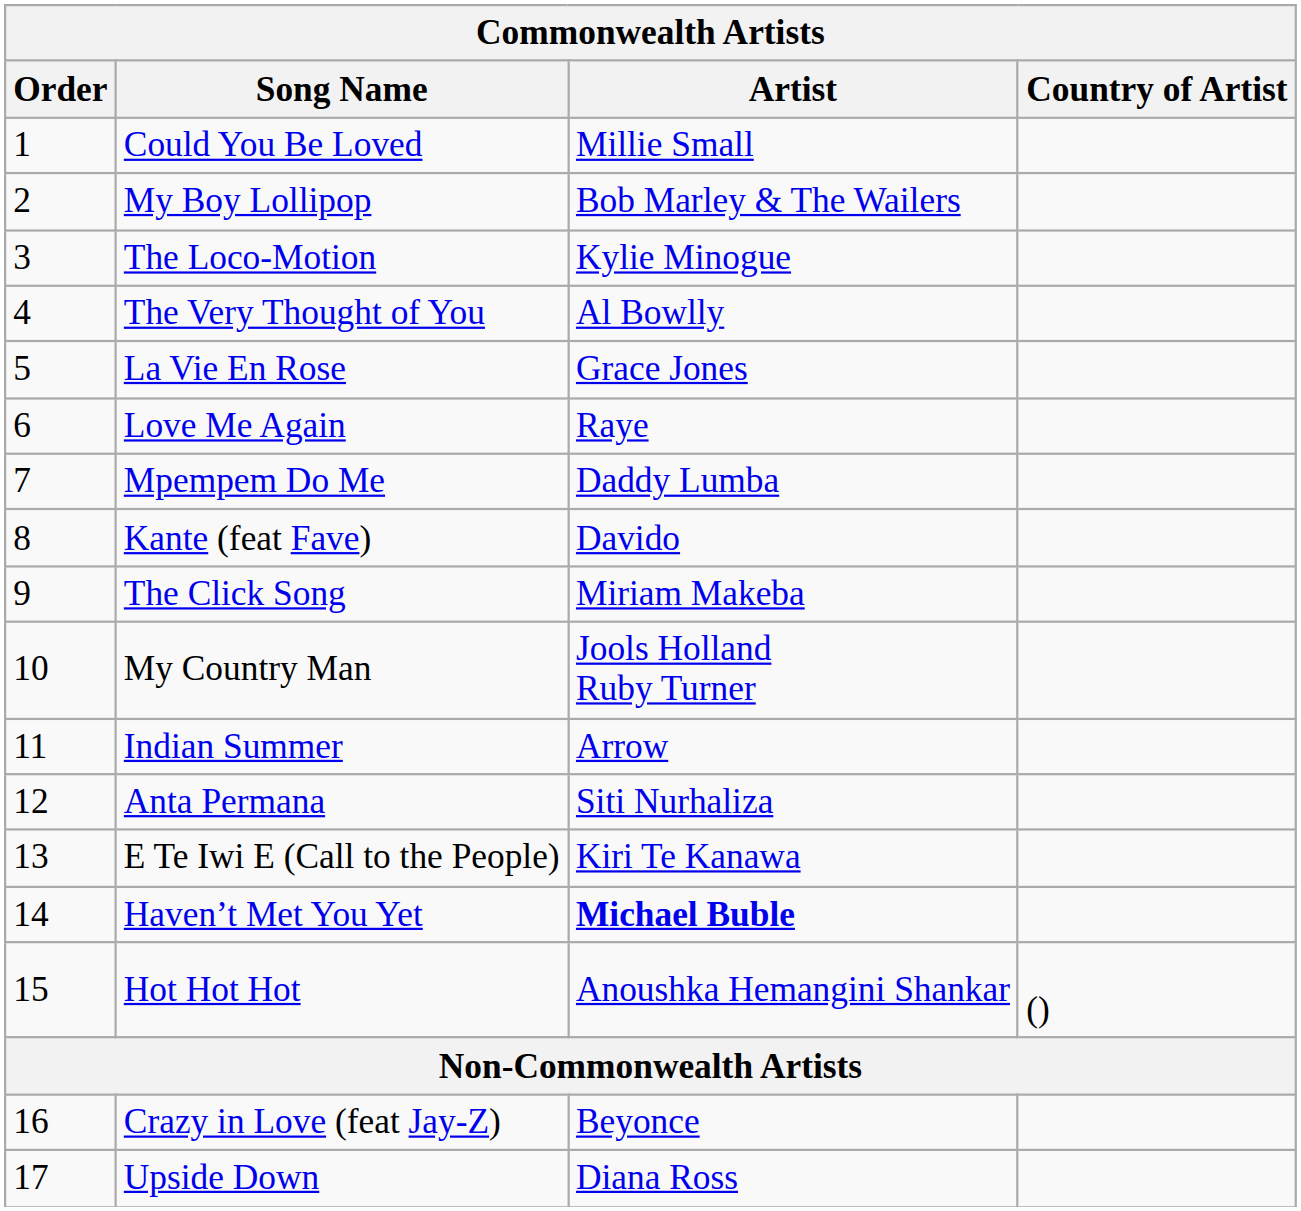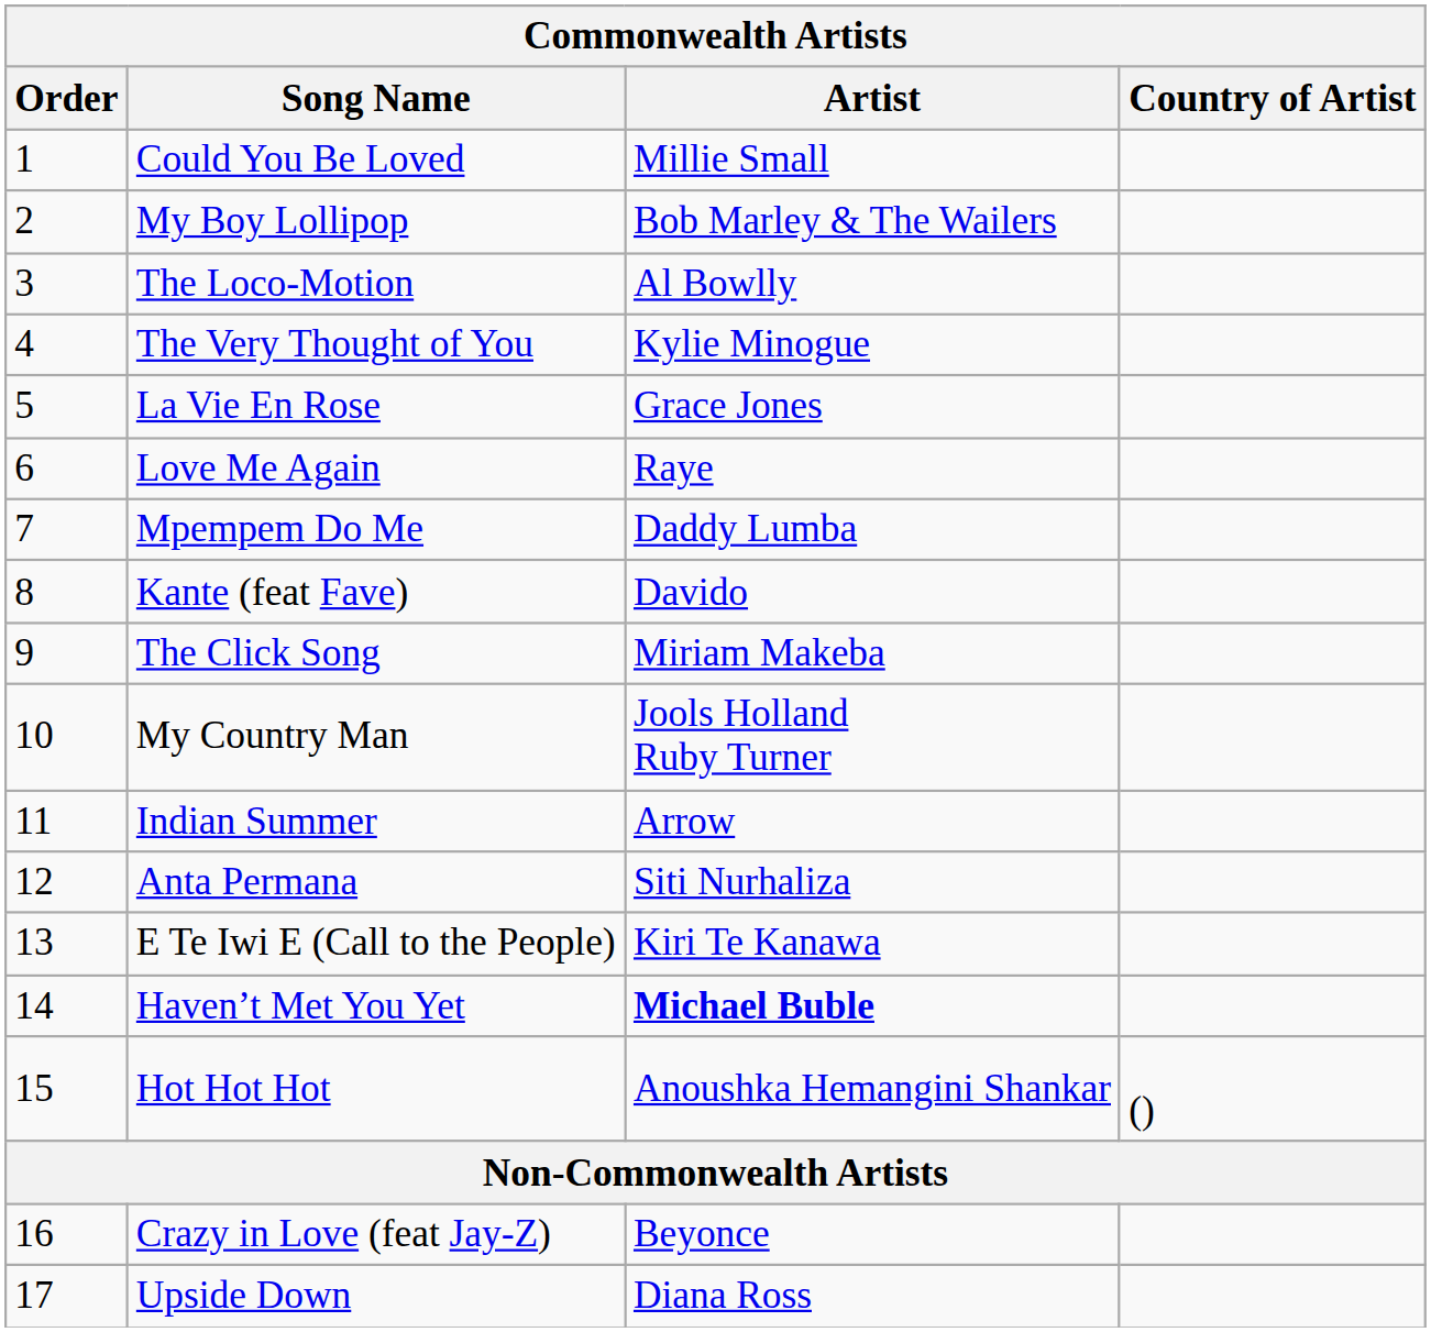The Loco-Motion | Artist: Kylie Minogue -> Al Bowlly
The Very Thought of You | Artist: Al Bowlly -> Kylie Minogue
